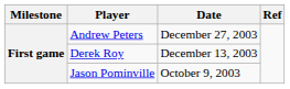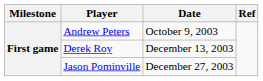Andrew Peters | Date: December 27, 2003 -> October 9, 2003
Jason Pominville | Date: October 9, 2003 -> December 27, 2003
